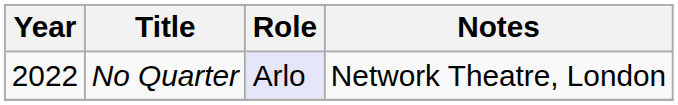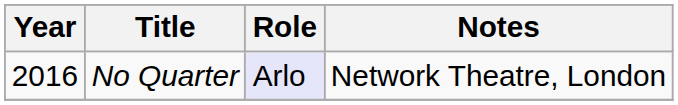No Quarter | Year: 2022 -> 2016
